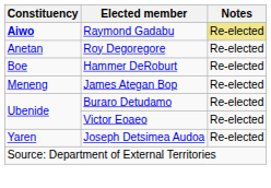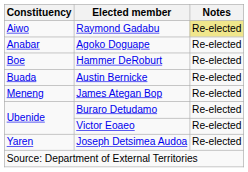Raymond Gadabu | Constituency: bold -> normal
+ row: Anabar | Agoko Doguape | Re-elected
- row: Anetan | Roy Degoregore | Re-elected
+ row: Buada | Austin Bernicke | Re-elected
